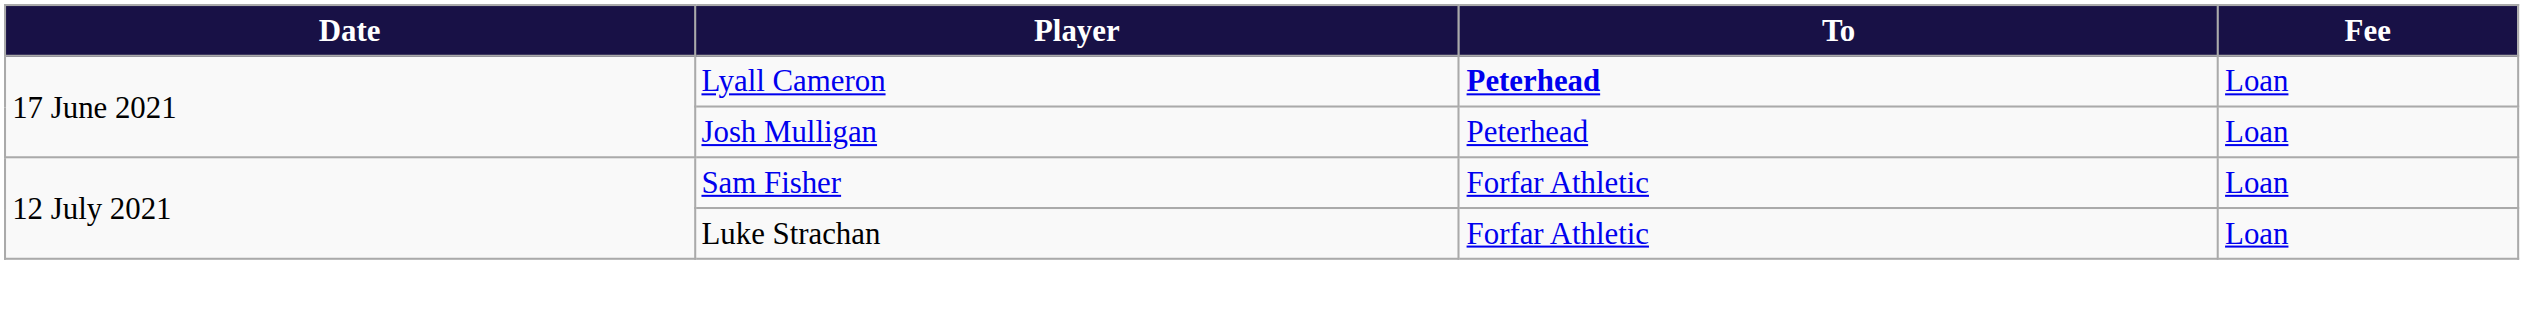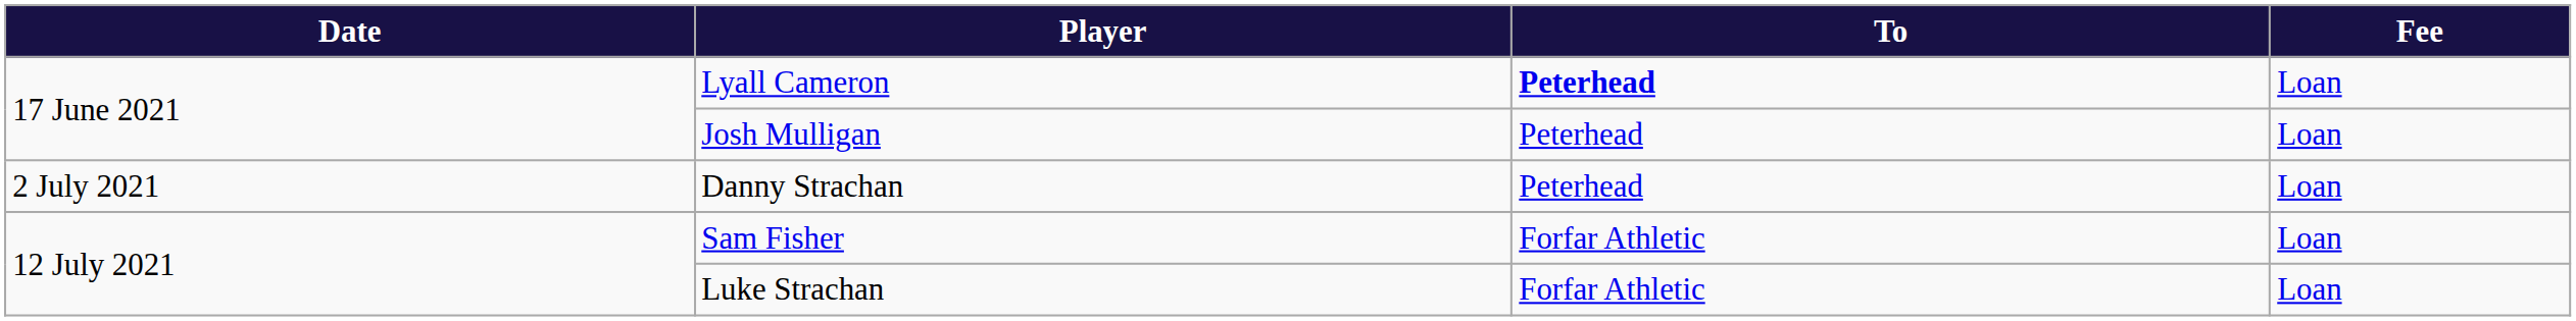+ row: 2 July 2021 | Danny Strachan | Peterhead | Loan
